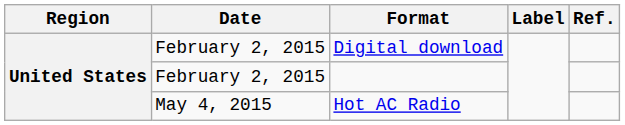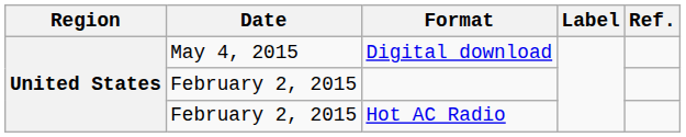Digital download | Date: February 2, 2015 -> May 4, 2015
Hot AC Radio | Date: May 4, 2015 -> February 2, 2015
